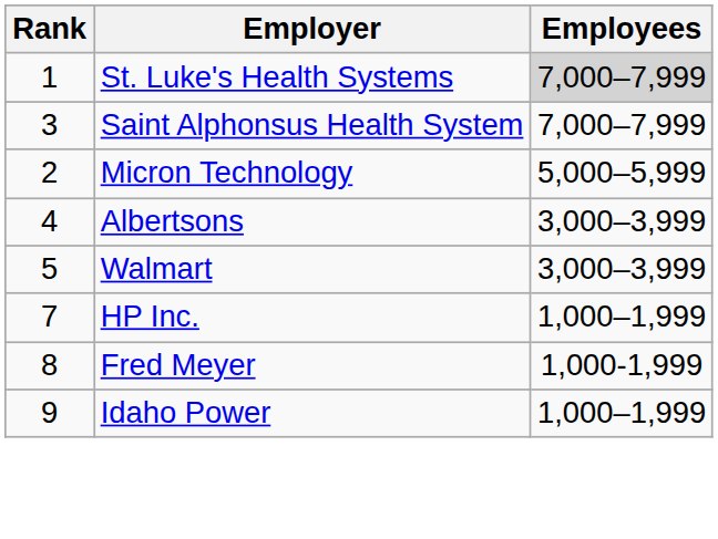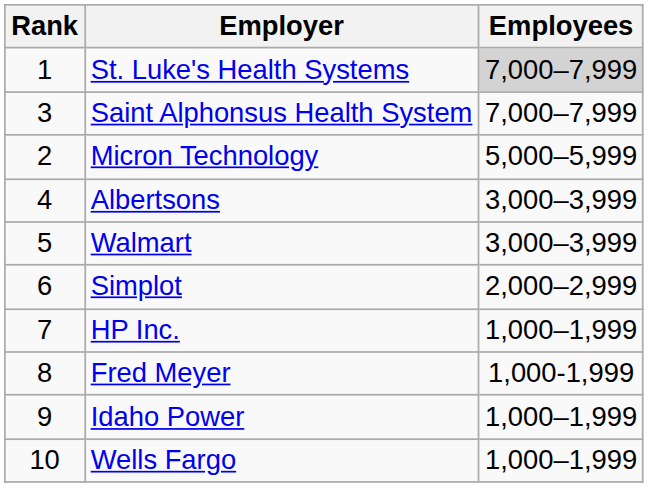+ row: 6 | Simplot | 2,000–2,999
+ row: 10 | Wells Fargo | 1,000–1,999
